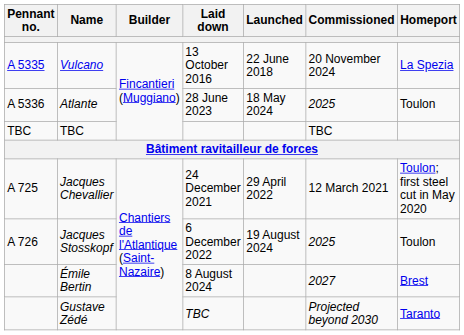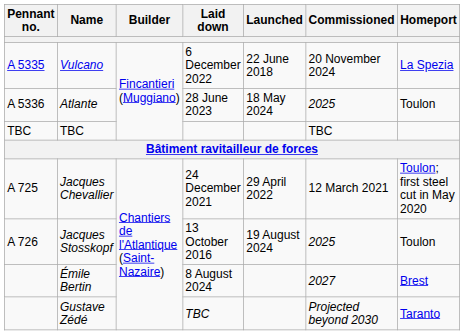Vulcano | Laid down: 13 October 2016 -> 6 December 2022
Jacques Stosskopf | Laid down: 6 December 2022 -> 13 October 2016
